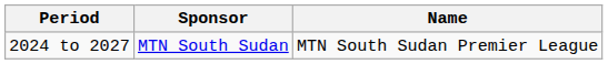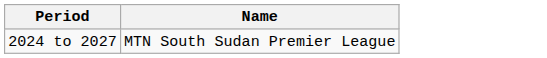- column: Sponsor | MTN South Sudan
